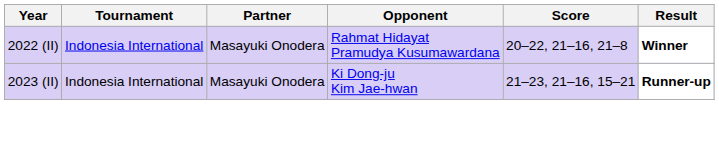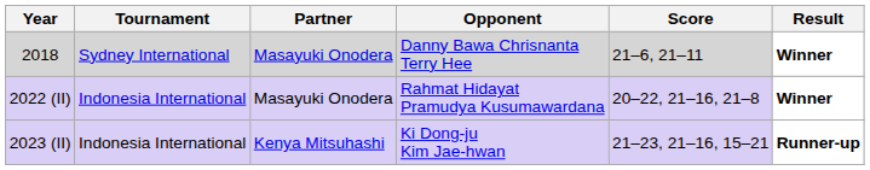+ row: 2018 | Sydney International | Masayuki Onodera | Danny Bawa Chrisnanta Terry Hee | 21–6, 21–11 | Winner
2023 (II) | Partner: Masayuki Onodera -> Kenya Mitsuhashi
